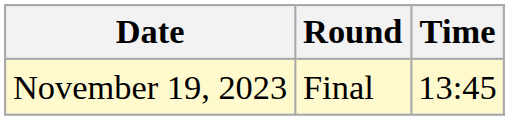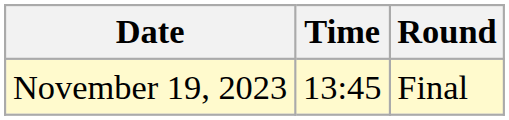columns swapped: Time <-> Round
